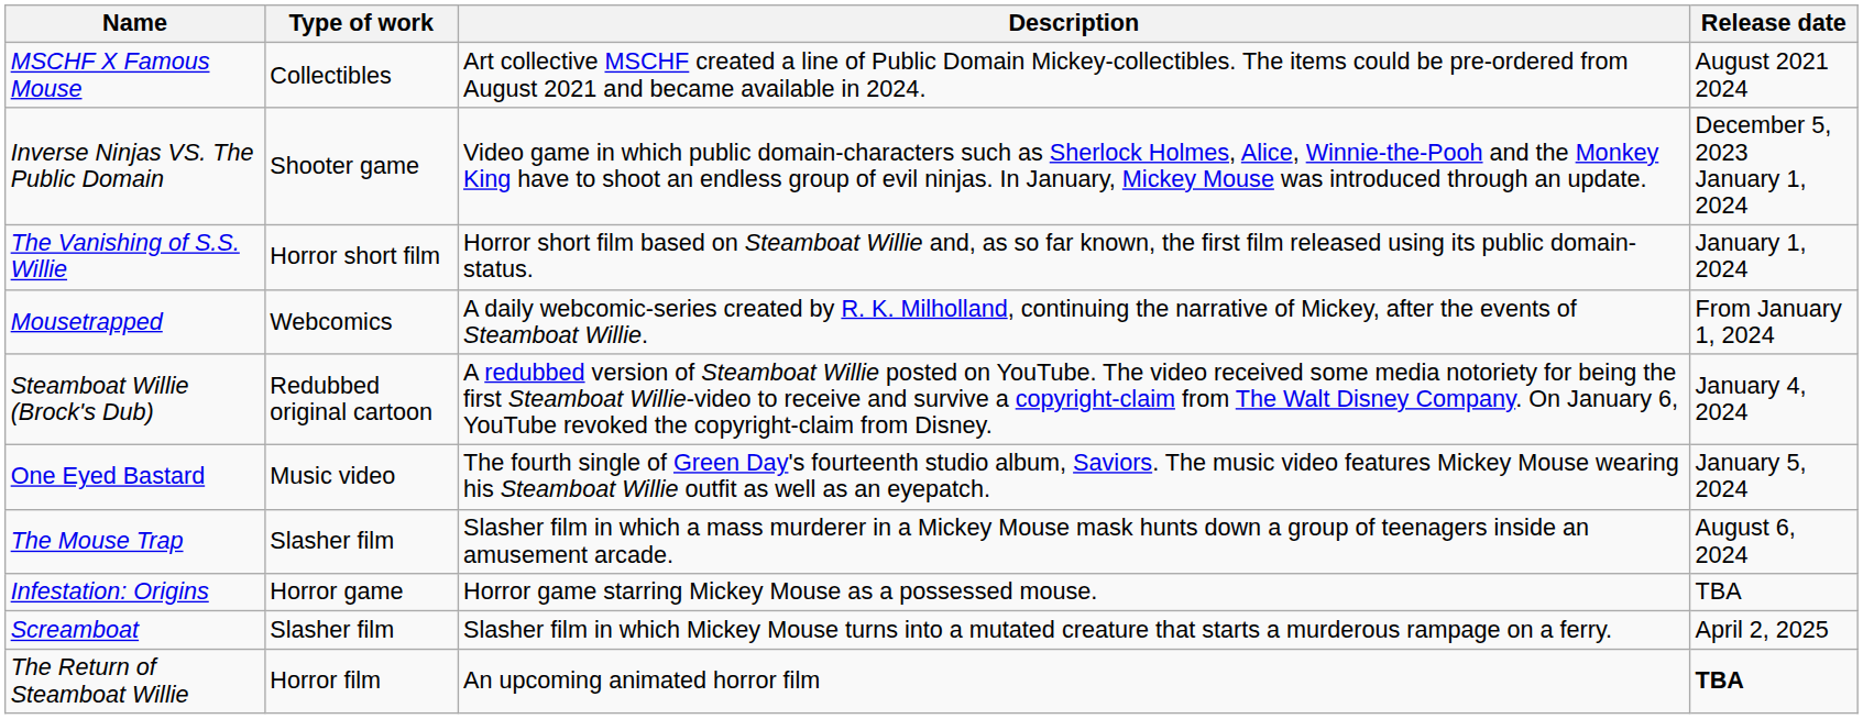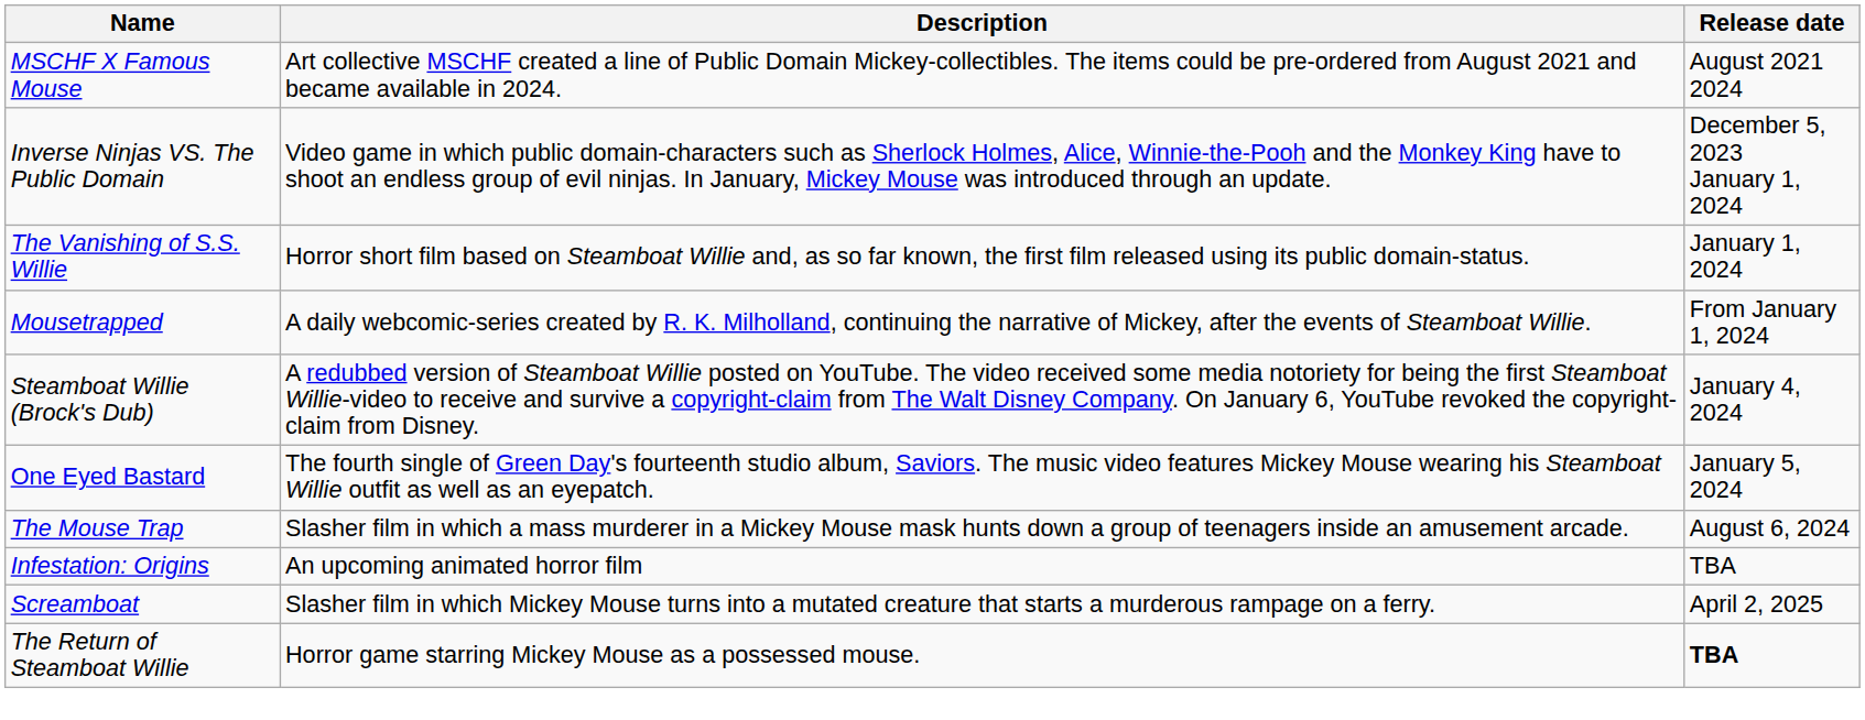- column: Type of work | Collectibles | Shooter game | Horror short film | Webcomics | Redubbed original cartoon | Music video | Slasher film | Horror game | Slasher film | Horror film
Infestation: Origins | Description: Horror game starring Mickey Mouse as a possessed mouse. -> An upcoming animated horror film
The Return of Steamboat Willie | Description: An upcoming animated horror film -> Horror game starring Mickey Mouse as a possessed mouse.
